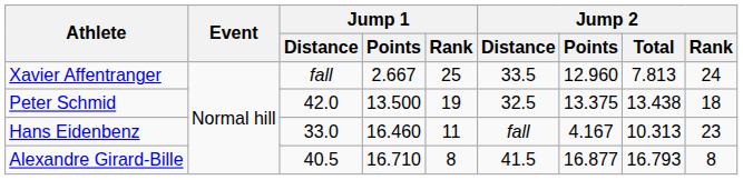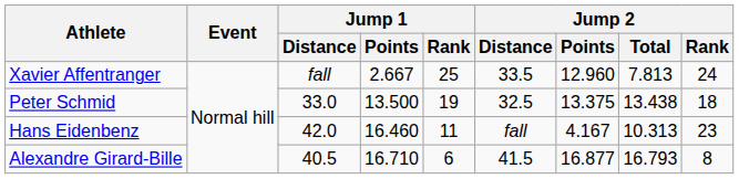Peter Schmid | Jump 1 / Distance: 42.0 -> 33.0
Hans Eidenbenz | Jump 1 / Distance: 33.0 -> 42.0
Alexandre Girard-Bille | Jump 1 / Rank: 8 -> 6
